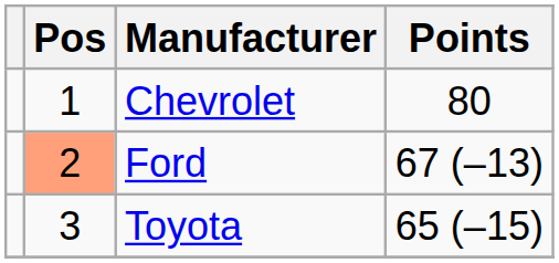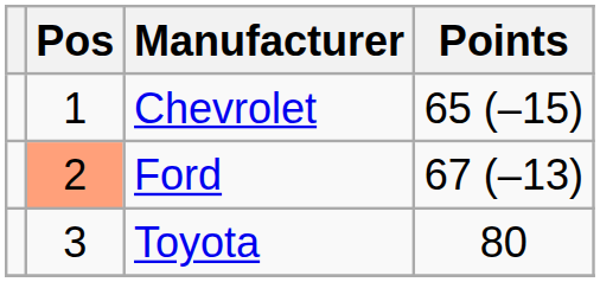Chevrolet | Points: 80 -> 65 (–15)
Toyota | Points: 65 (–15) -> 80
